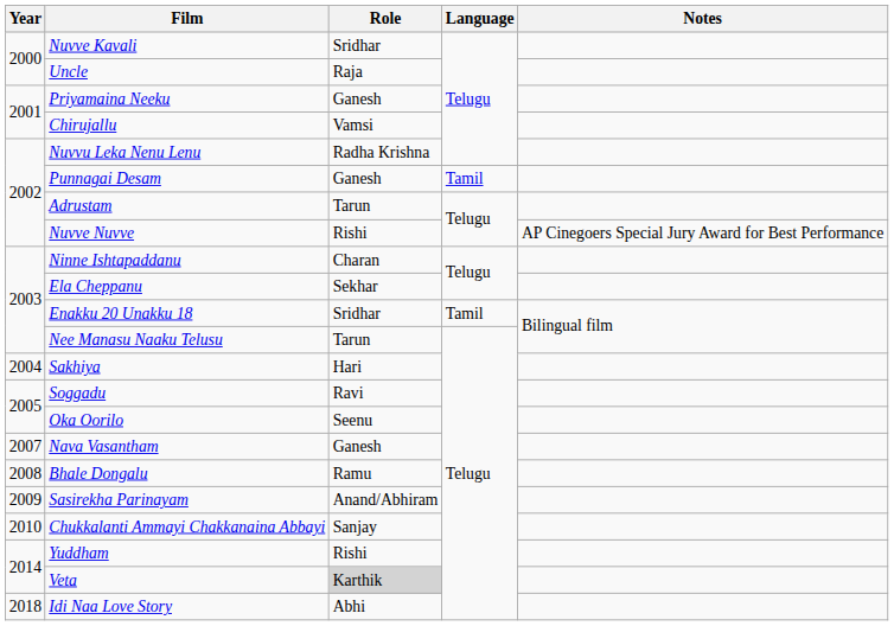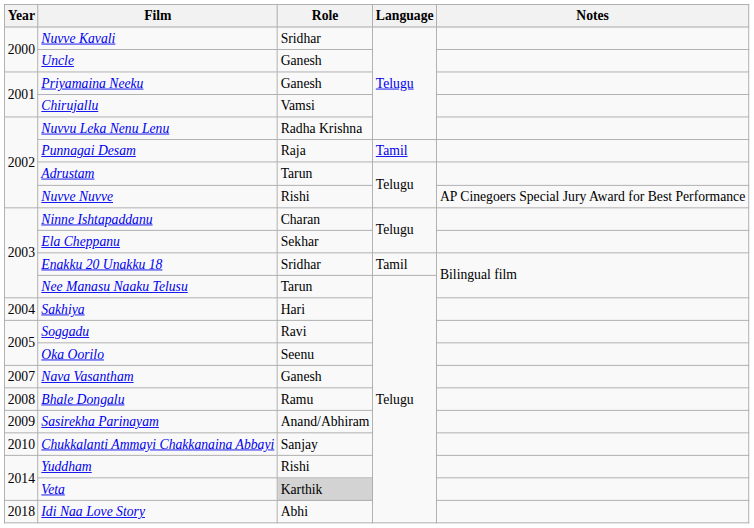Uncle | Role: Raja -> Ganesh
Punnagai Desam | Role: Ganesh -> Raja
